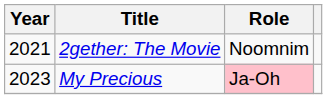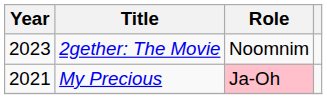2gether: The Movie | Year: 2021 -> 2023
My Precious | Year: 2023 -> 2021
